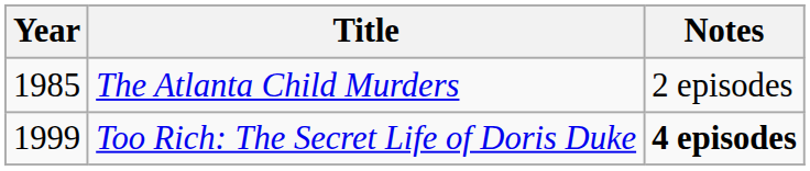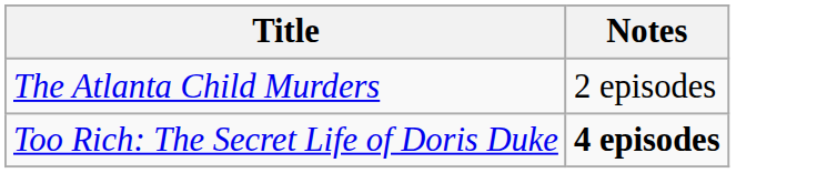- column: Year | 1985 | 1999
